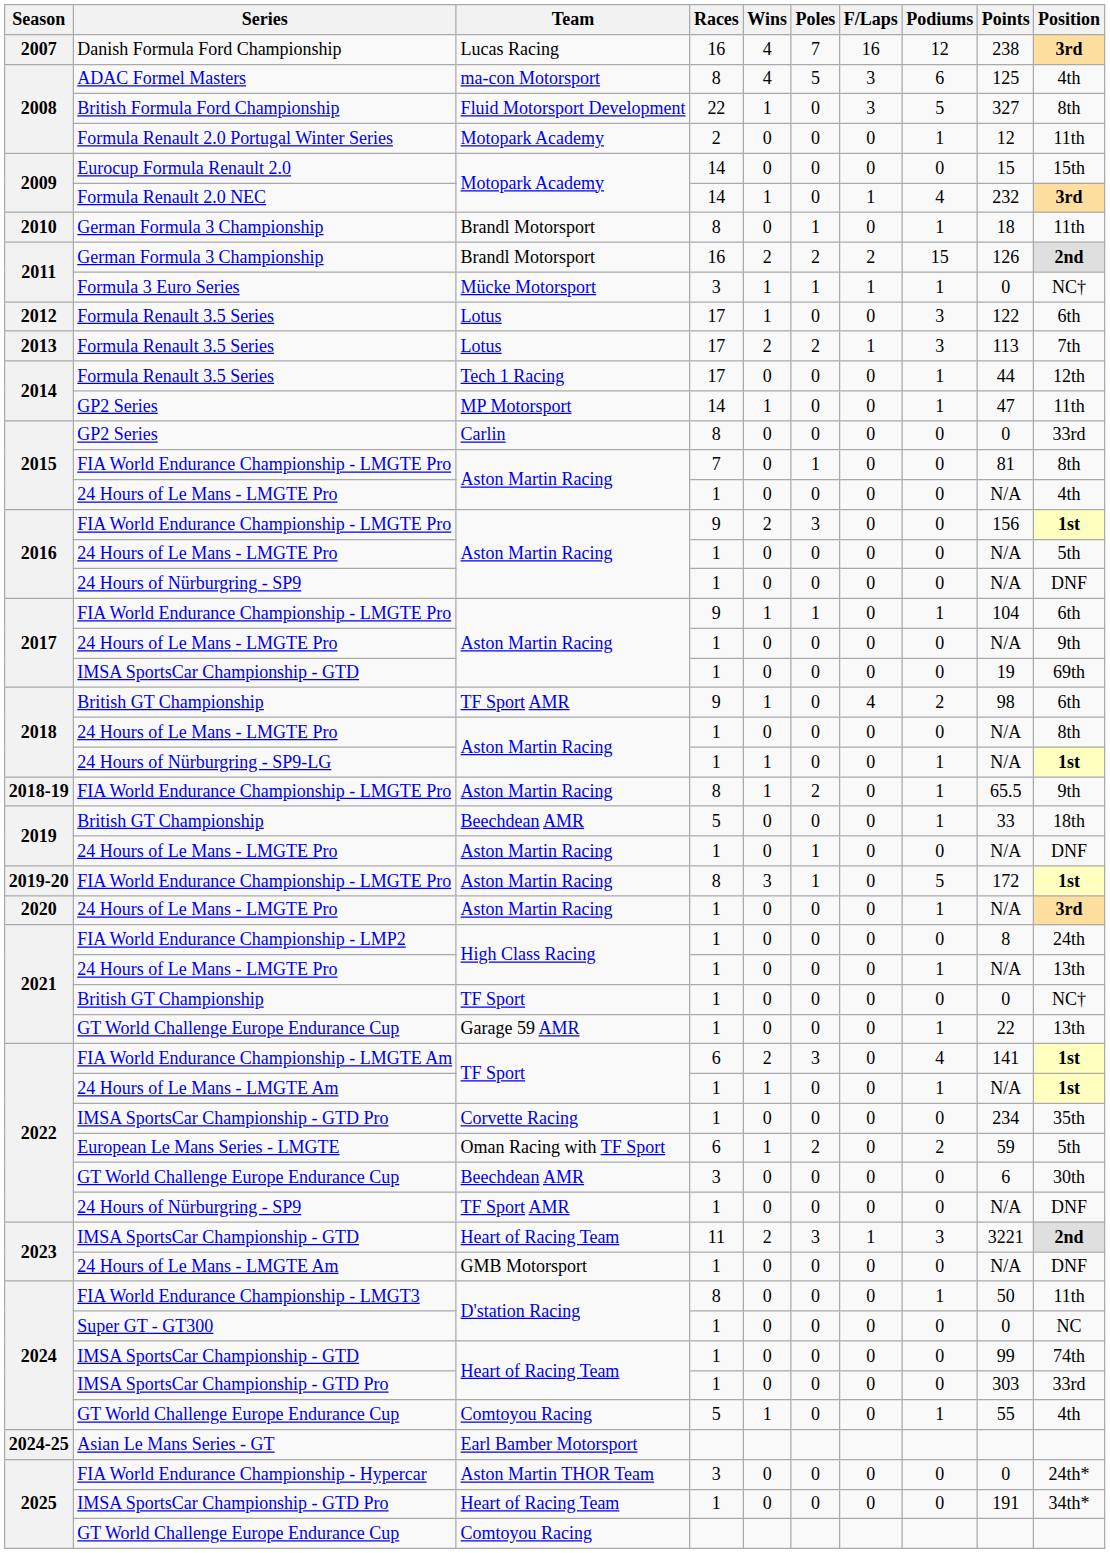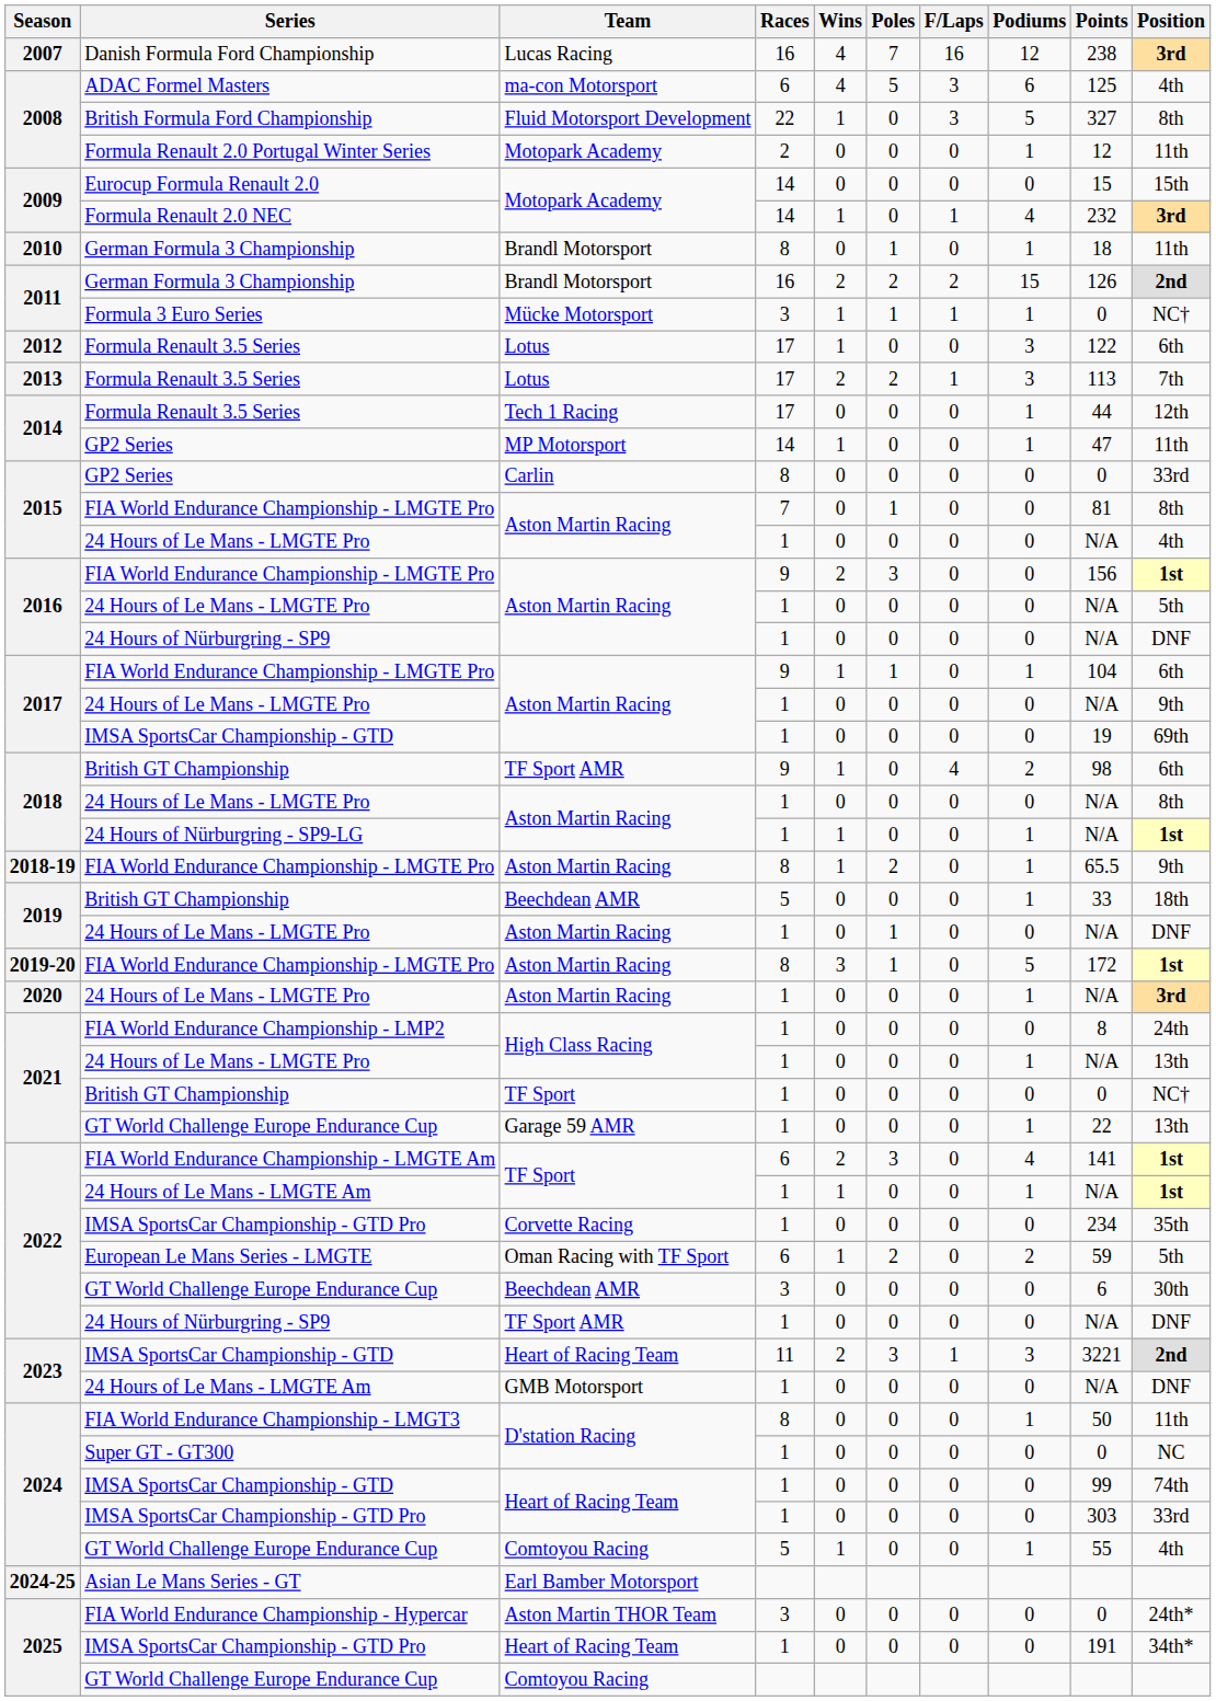ADAC Formel Masters | Races: 8 -> 6
